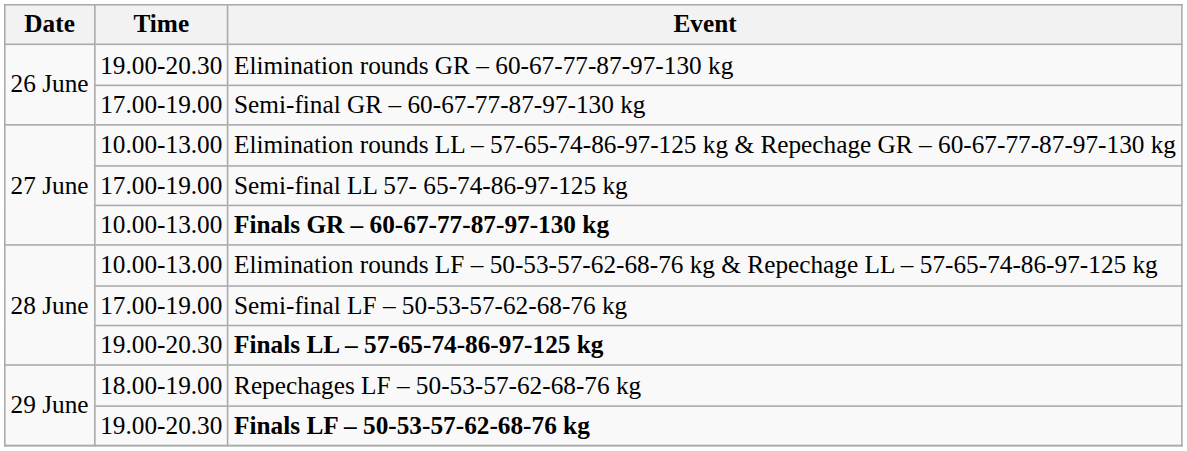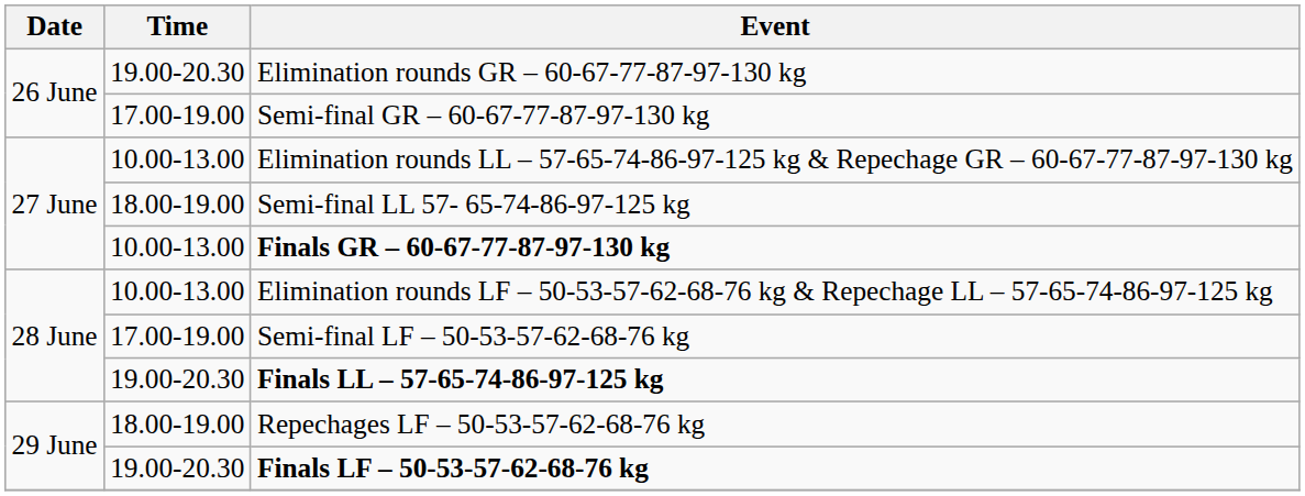Semi-final LL 57- 65-74-86-97-125 kg | Time: 17.00-19.00 -> 18.00-19.00
